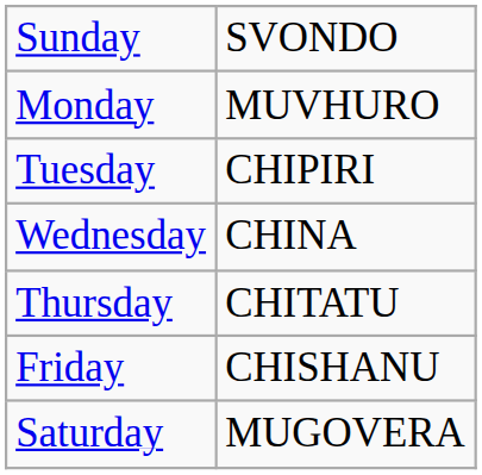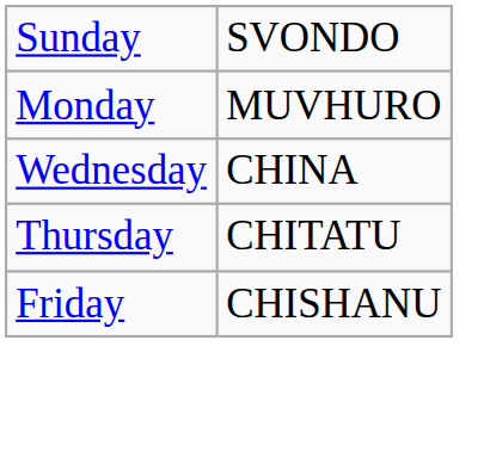- row: Tuesday | CHIPIRI
- row: Saturday | MUGOVERA
